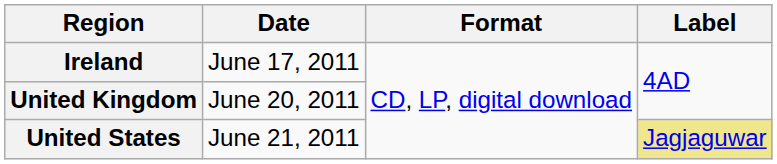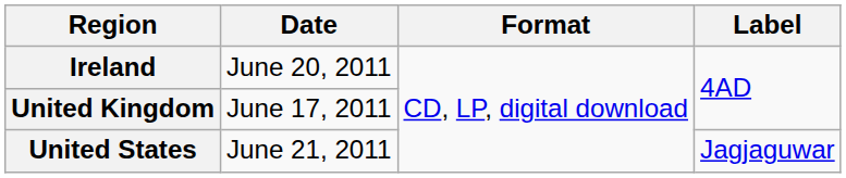Ireland | Date: June 17, 2011 -> June 20, 2011
United Kingdom | Date: June 20, 2011 -> June 17, 2011
United States | Label: khaki background -> no background
